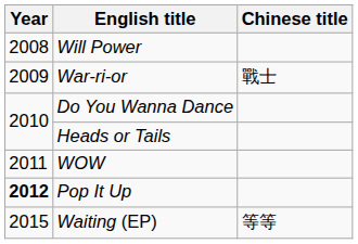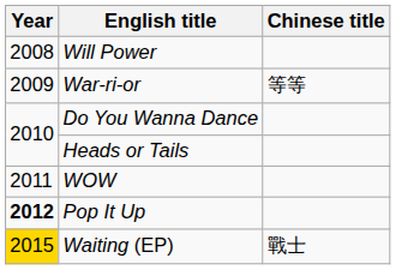War-ri-or | Chinese title: 戰士 -> 等等
Waiting (EP) | Year: no background -> gold background
Waiting (EP) | Chinese title: 等等 -> 戰士
